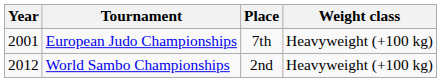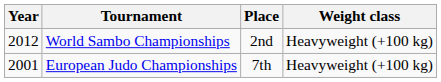rows swapped: European Judo Championships <-> World Sambo Championships
